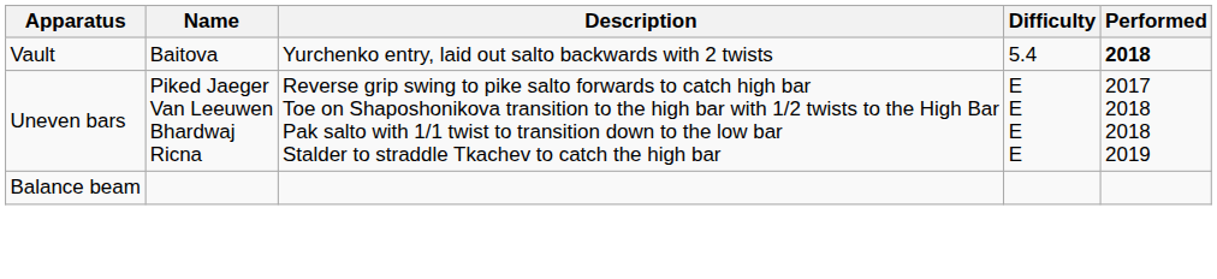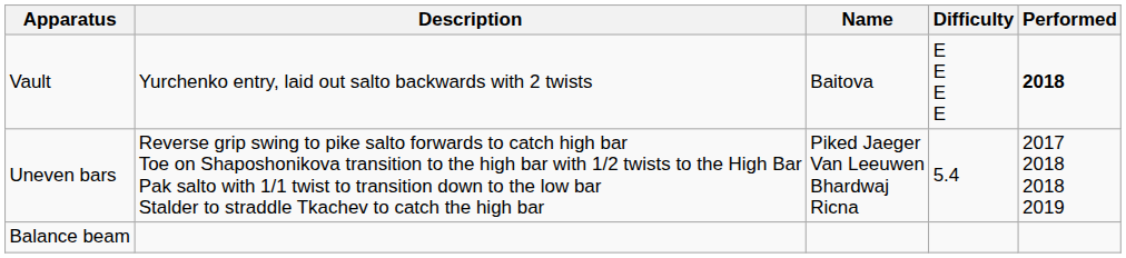columns swapped: Name <-> Description
Vault | Difficulty: 5.4 -> E E E E
Uneven bars | Difficulty: E E E E -> 5.4
